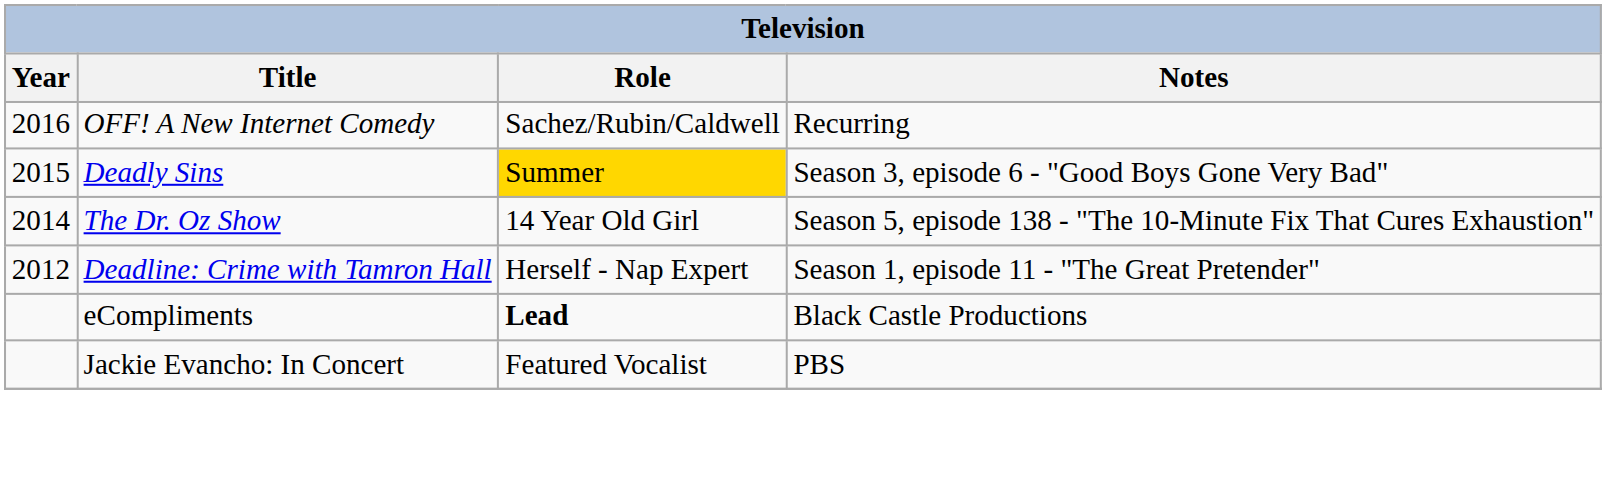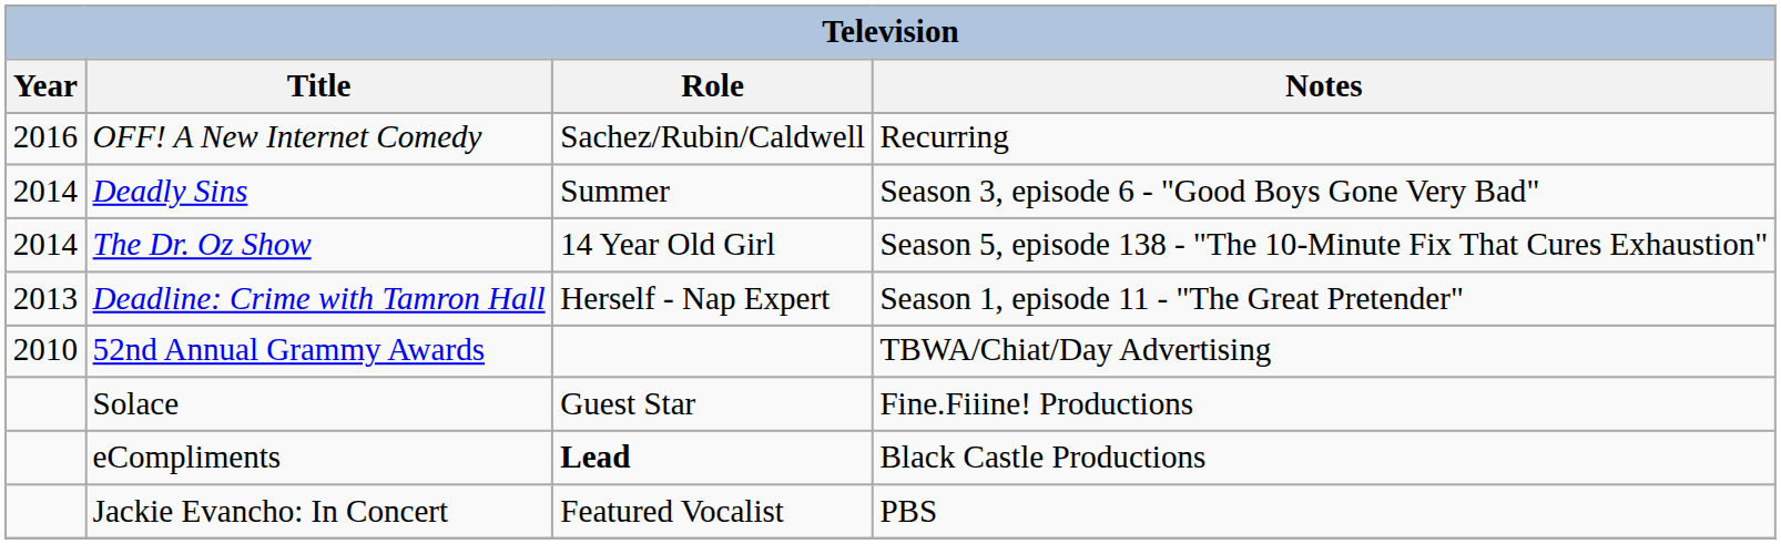Deadly Sins | Year: 2015 -> 2014
Deadly Sins | Role: gold background -> no background
Deadline: Crime with Tamron Hall | Year: 2012 -> 2013
+ row: 2010 | 52nd Annual Grammy Awards | TBWA/Chiat/Day Advertising
+ row: Solace | Guest Star | Fine.Fiiine! Productions
